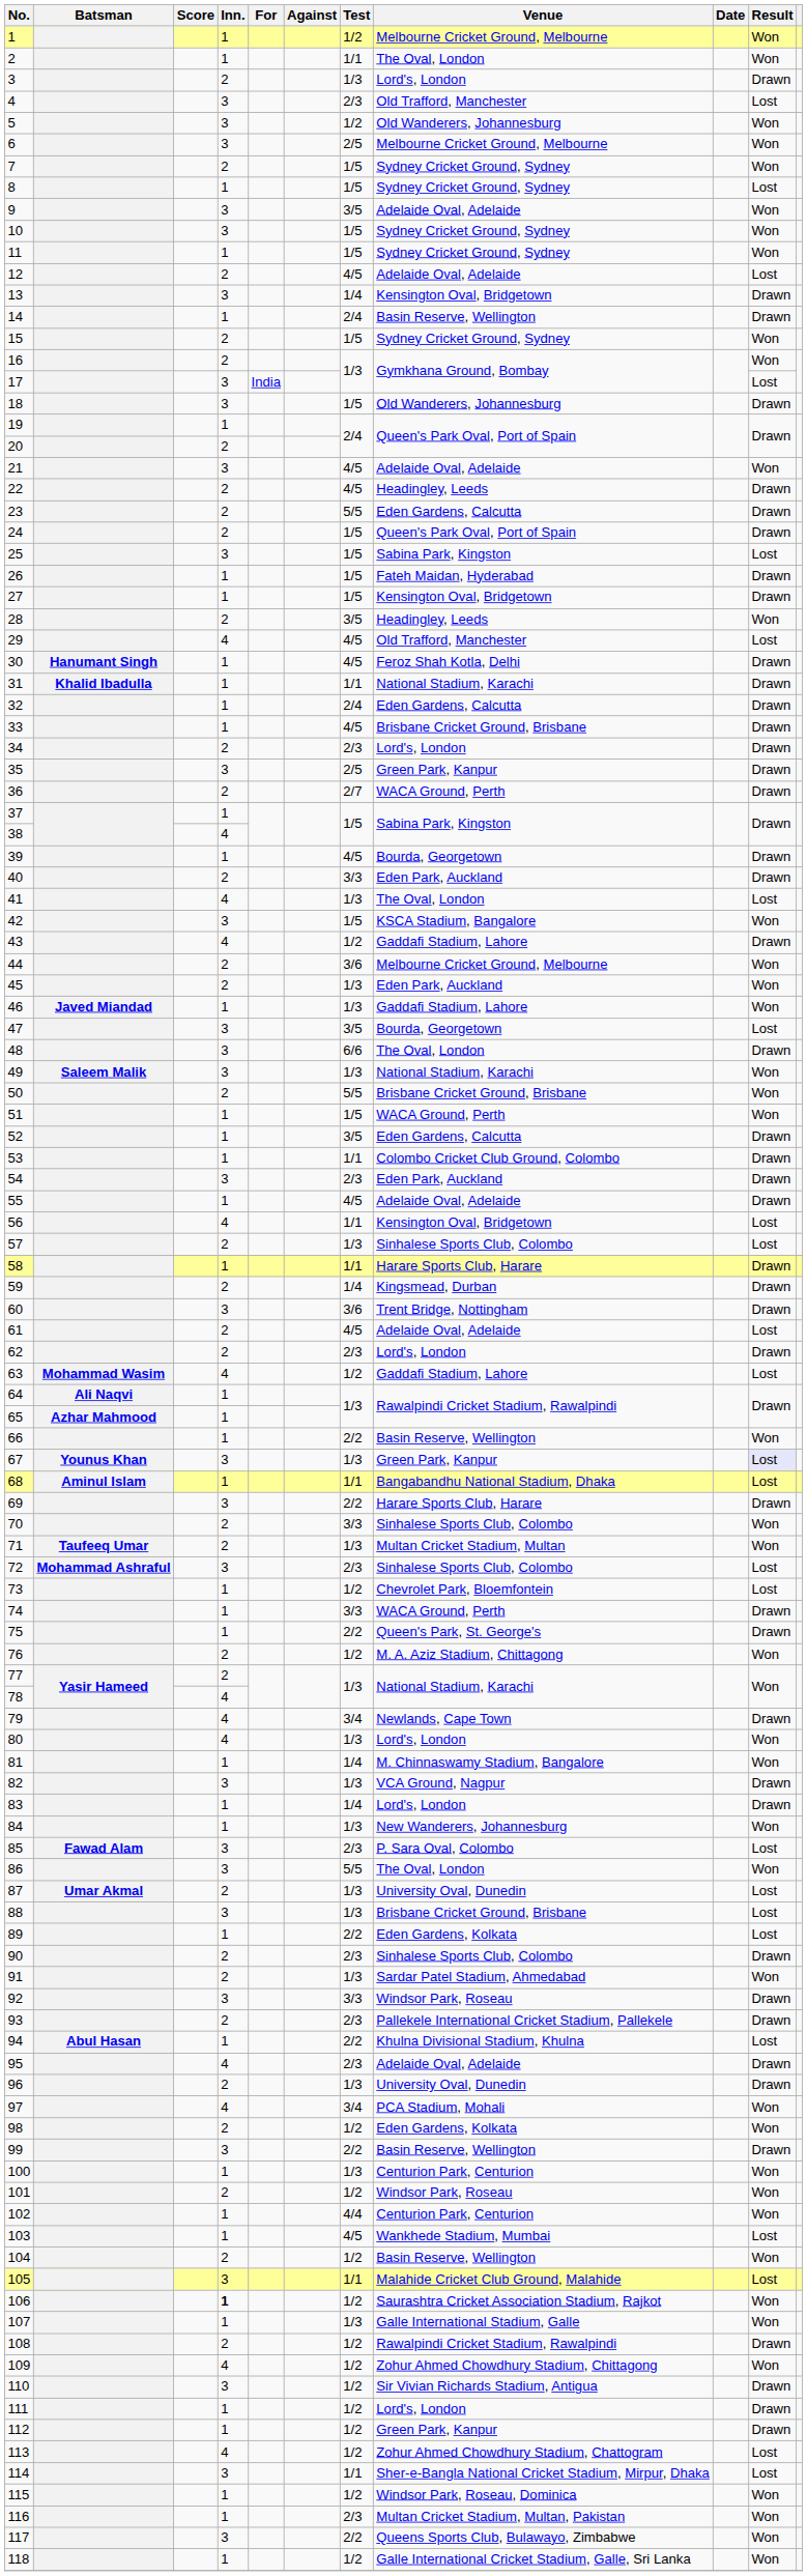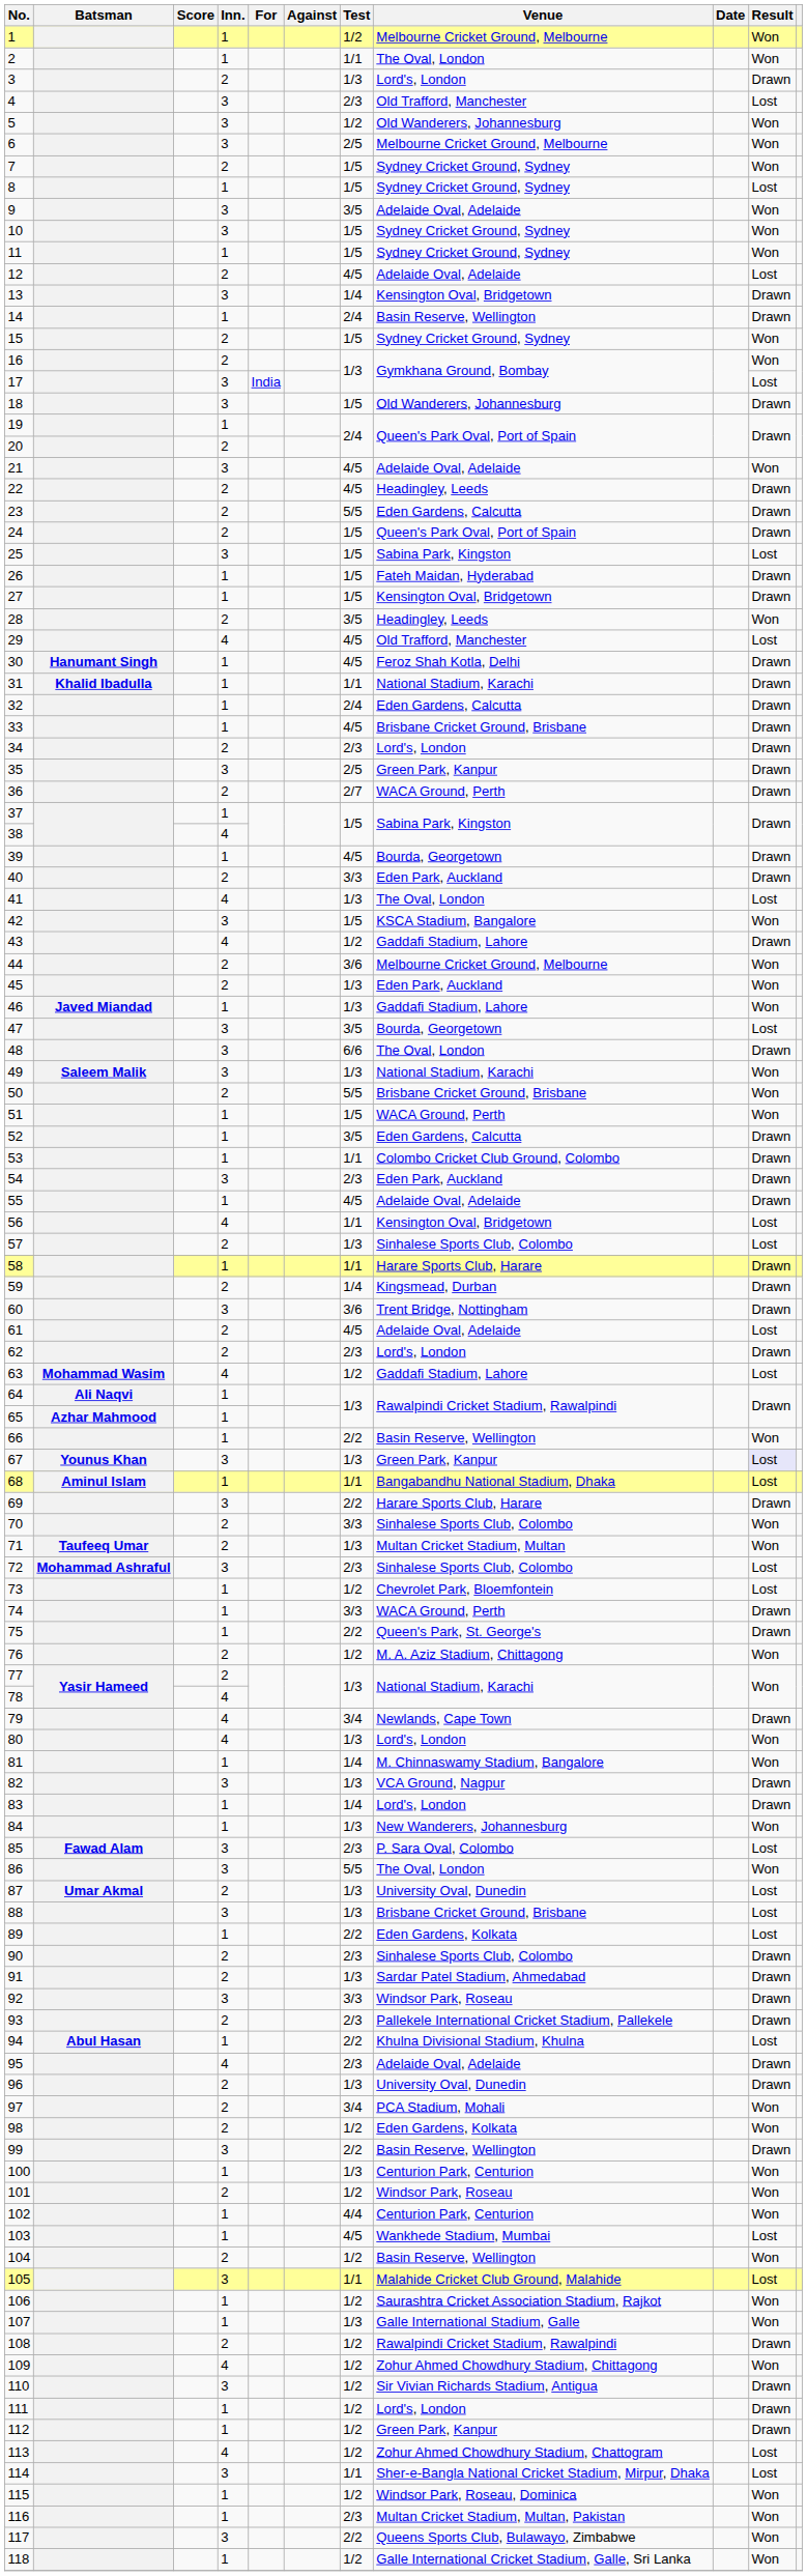91 | Result: Won -> Drawn
97 | Inn.: 4 -> 2
106 | Inn.: bold -> normal
